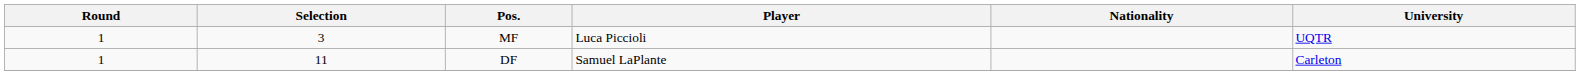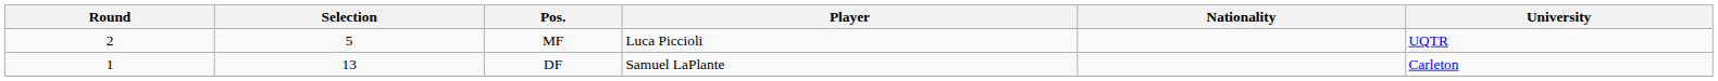MF | Round: 1 -> 2
MF | Selection: 3 -> 5
DF | Selection: 11 -> 13
